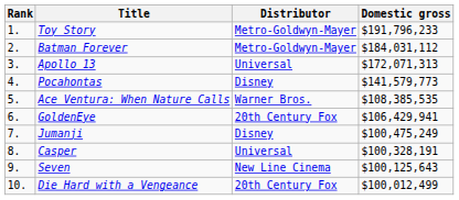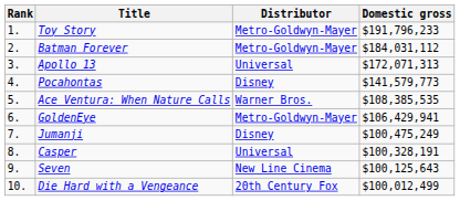GoldenEye | Distributor: 20th Century Fox -> Metro-Goldwyn-Mayer
